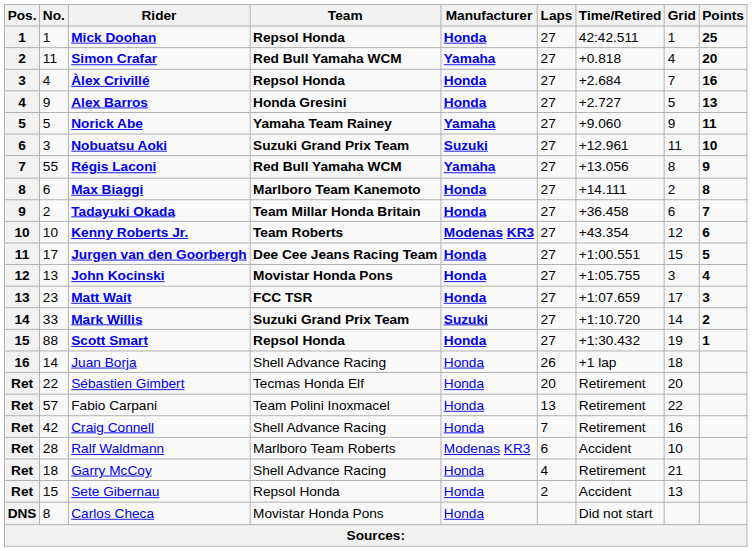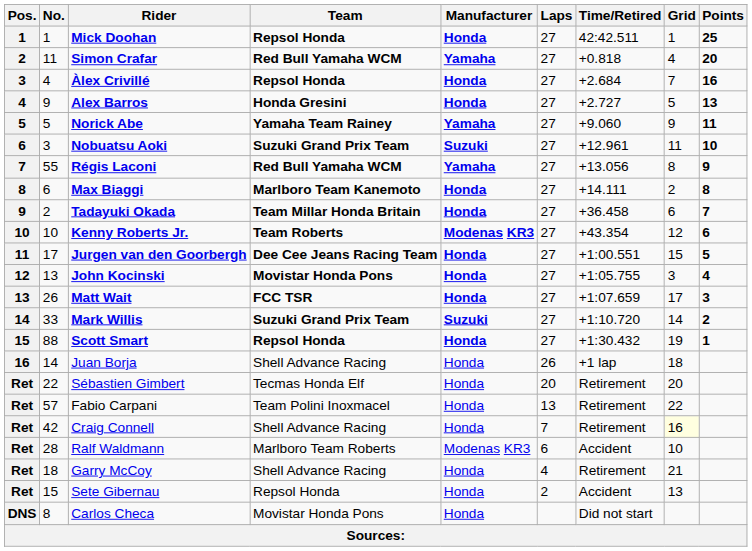Matt Wait | No.: 23 -> 26
Craig Connell | Grid: no background -> lightyellow background
